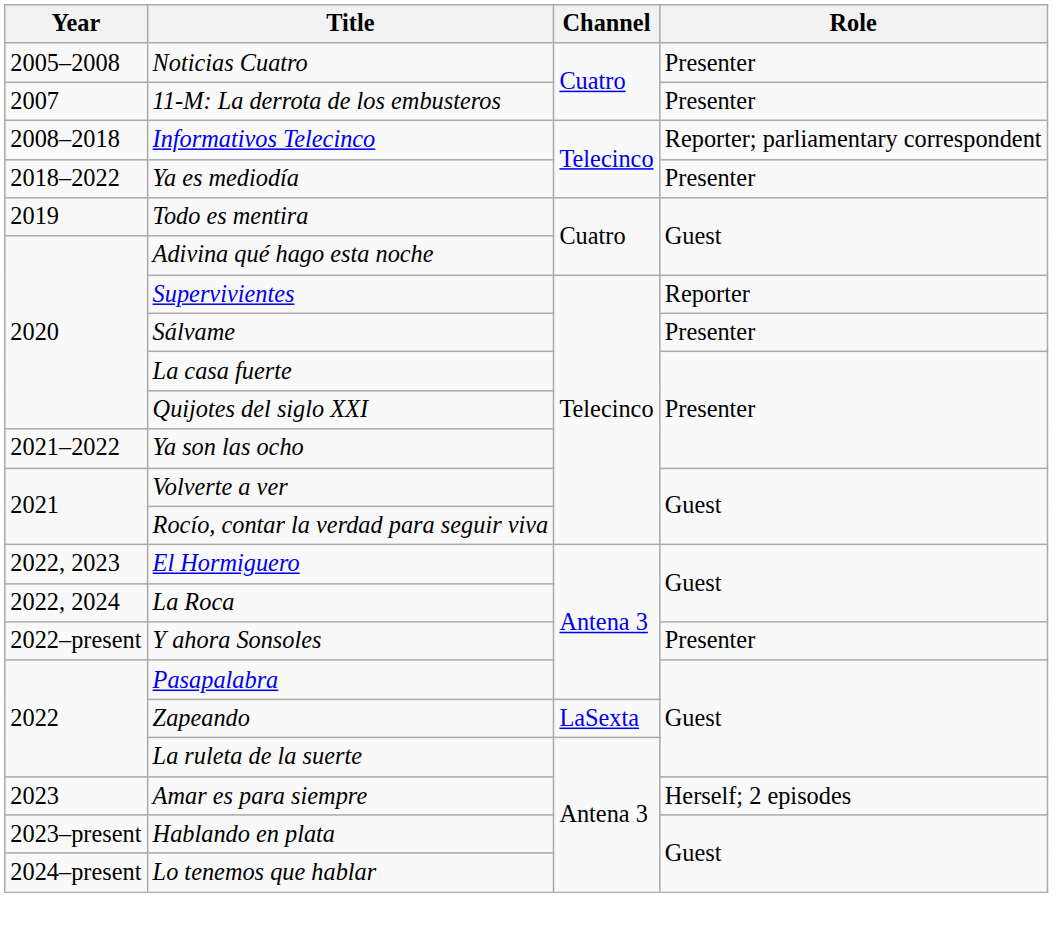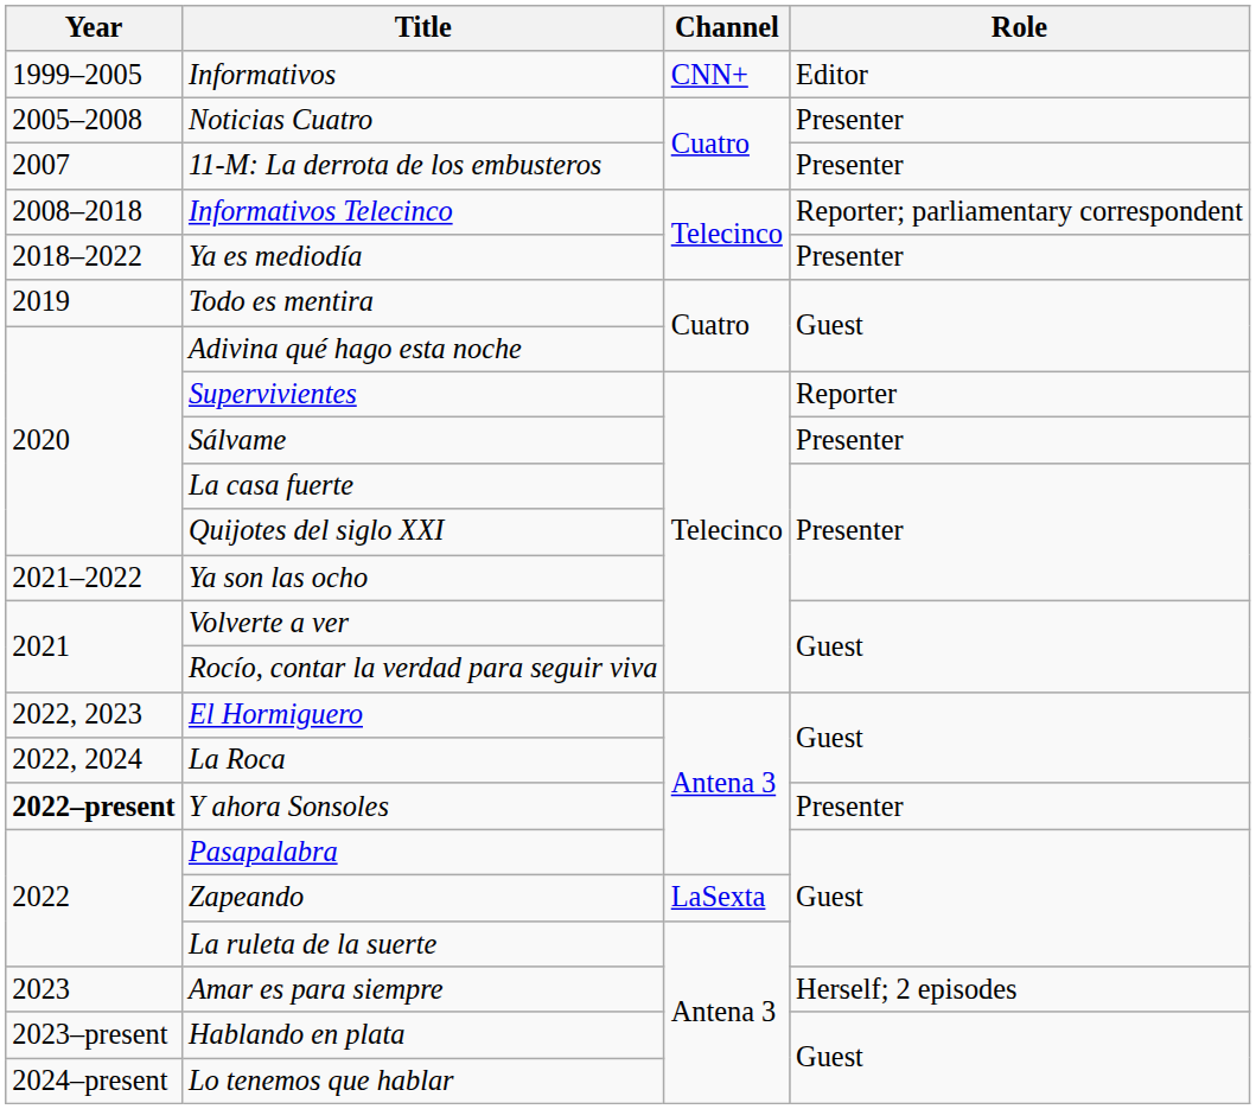+ row: 1999–2005 | Informativos | CNN+ | Editor
Y ahora Sonsoles | Year: normal -> bold
